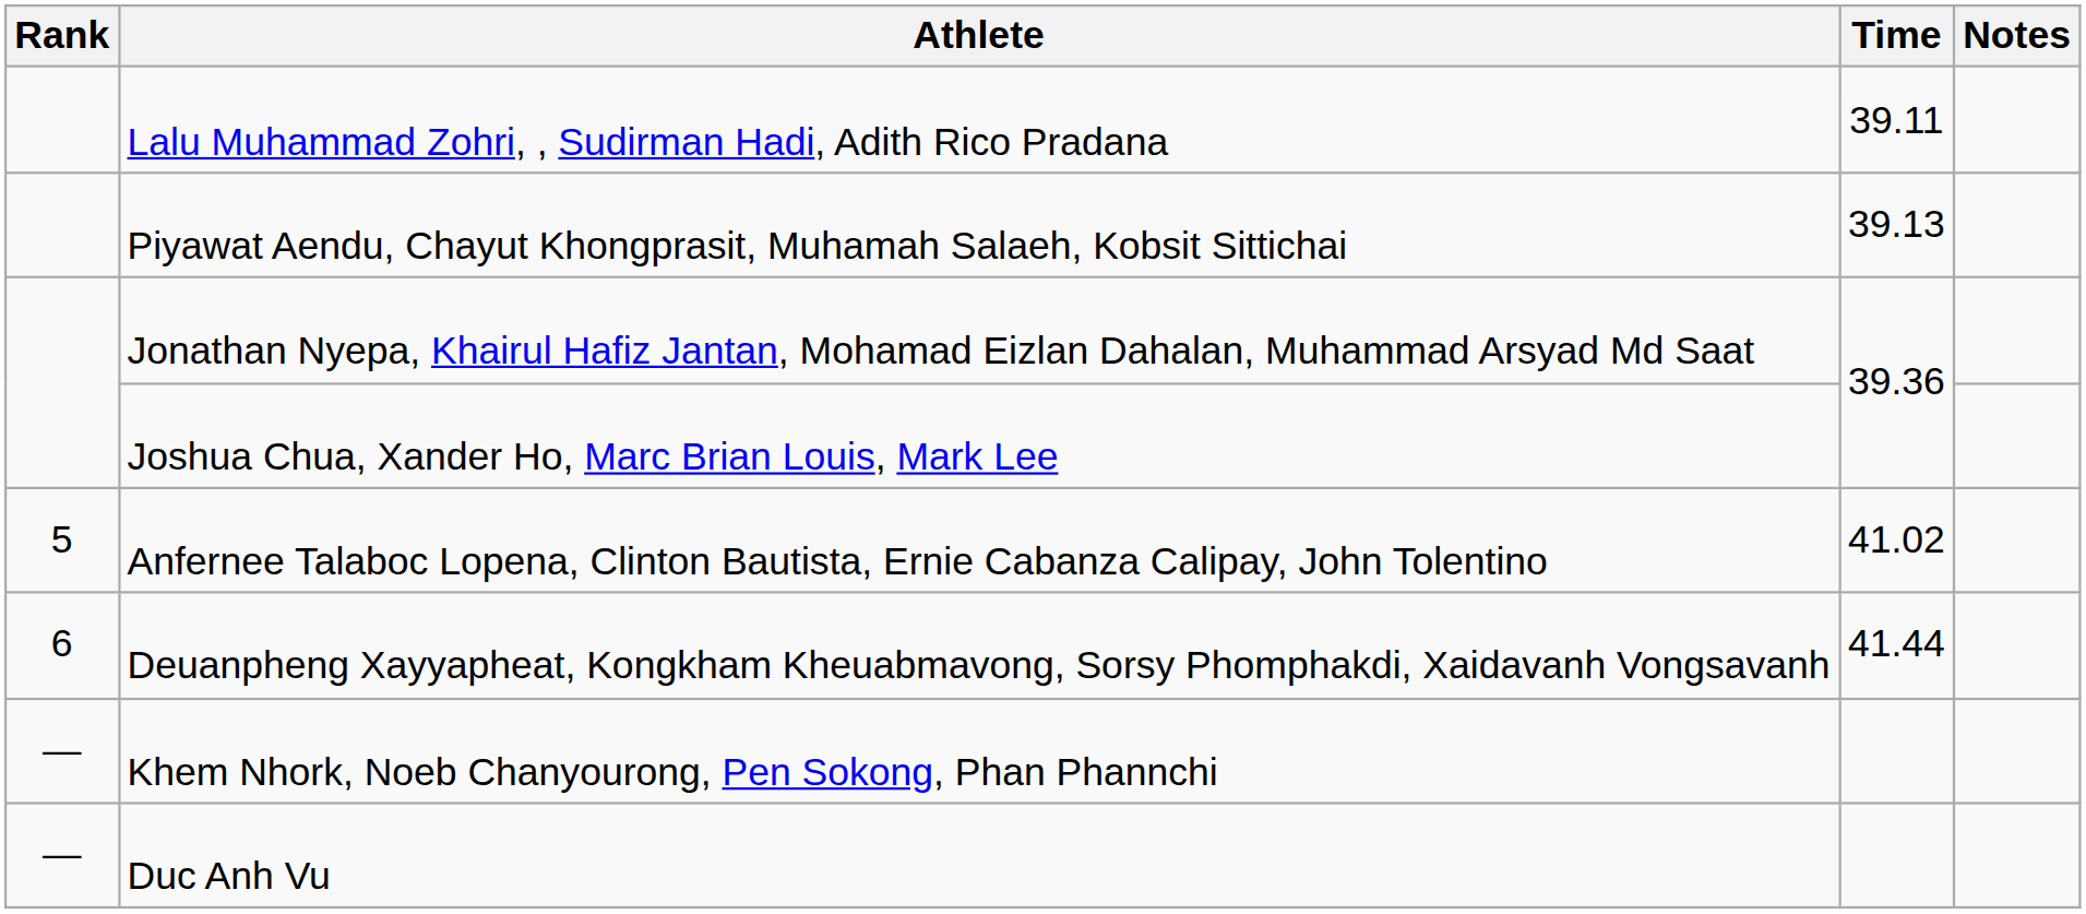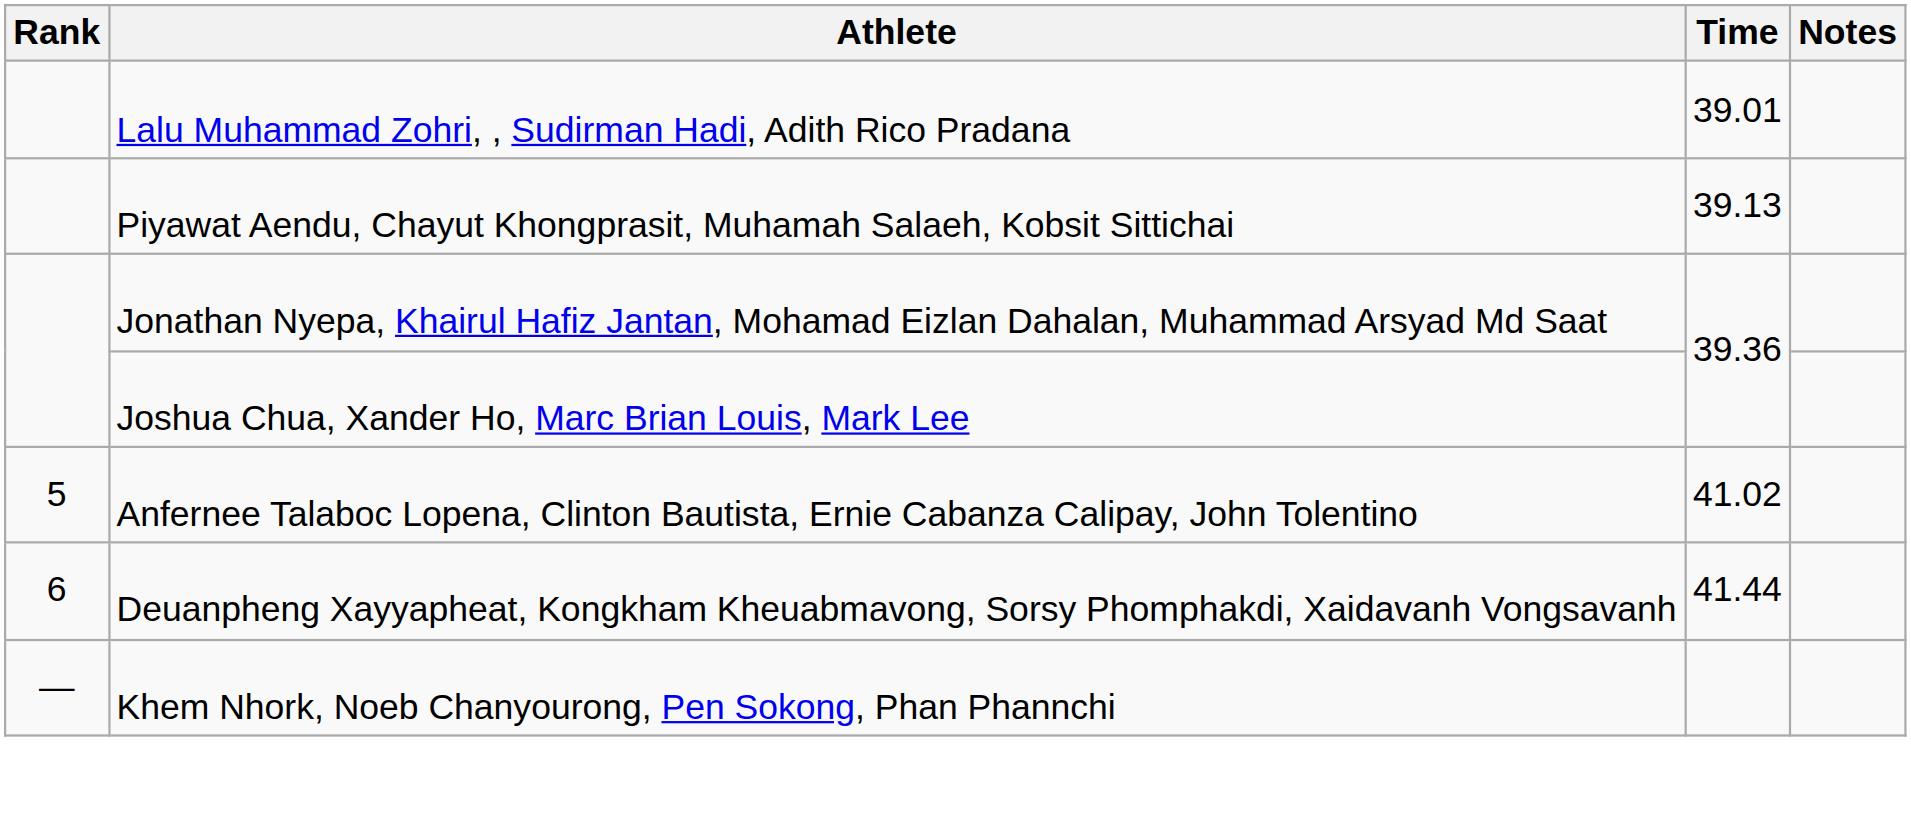Lalu Muhammad Zohri, , Sudirman Hadi, Adith Rico Pradana | Time: 39.11 -> 39.01
- row: — | Duc Anh Vu
